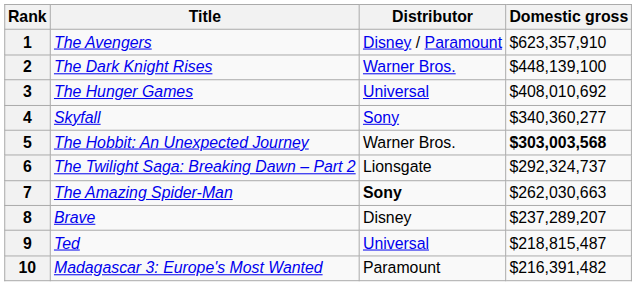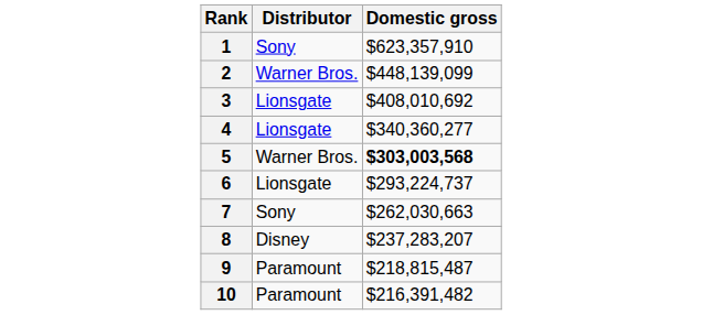- column: Title | The Avengers | The Dark Knight Rises | The Hunger Games | Skyfall | The Hobbit: An Unexpected Journey | The Twilight Saga: Breaking Dawn – Part 2 | The Amazing Spider-Man | Brave | Ted | Madagascar 3: Europe's Most Wanted
1 | Distributor: Disney / Paramount -> Sony
2 | Domestic gross: $448,139,100 -> $448,139,099
3 | Distributor: Universal -> Lionsgate
4 | Distributor: Sony -> Lionsgate
6 | Domestic gross: $292,324,737 -> $293,224,737
7 | Distributor: bold -> normal
8 | Domestic gross: $237,289,207 -> $237,283,207
9 | Distributor: Universal -> Paramount
